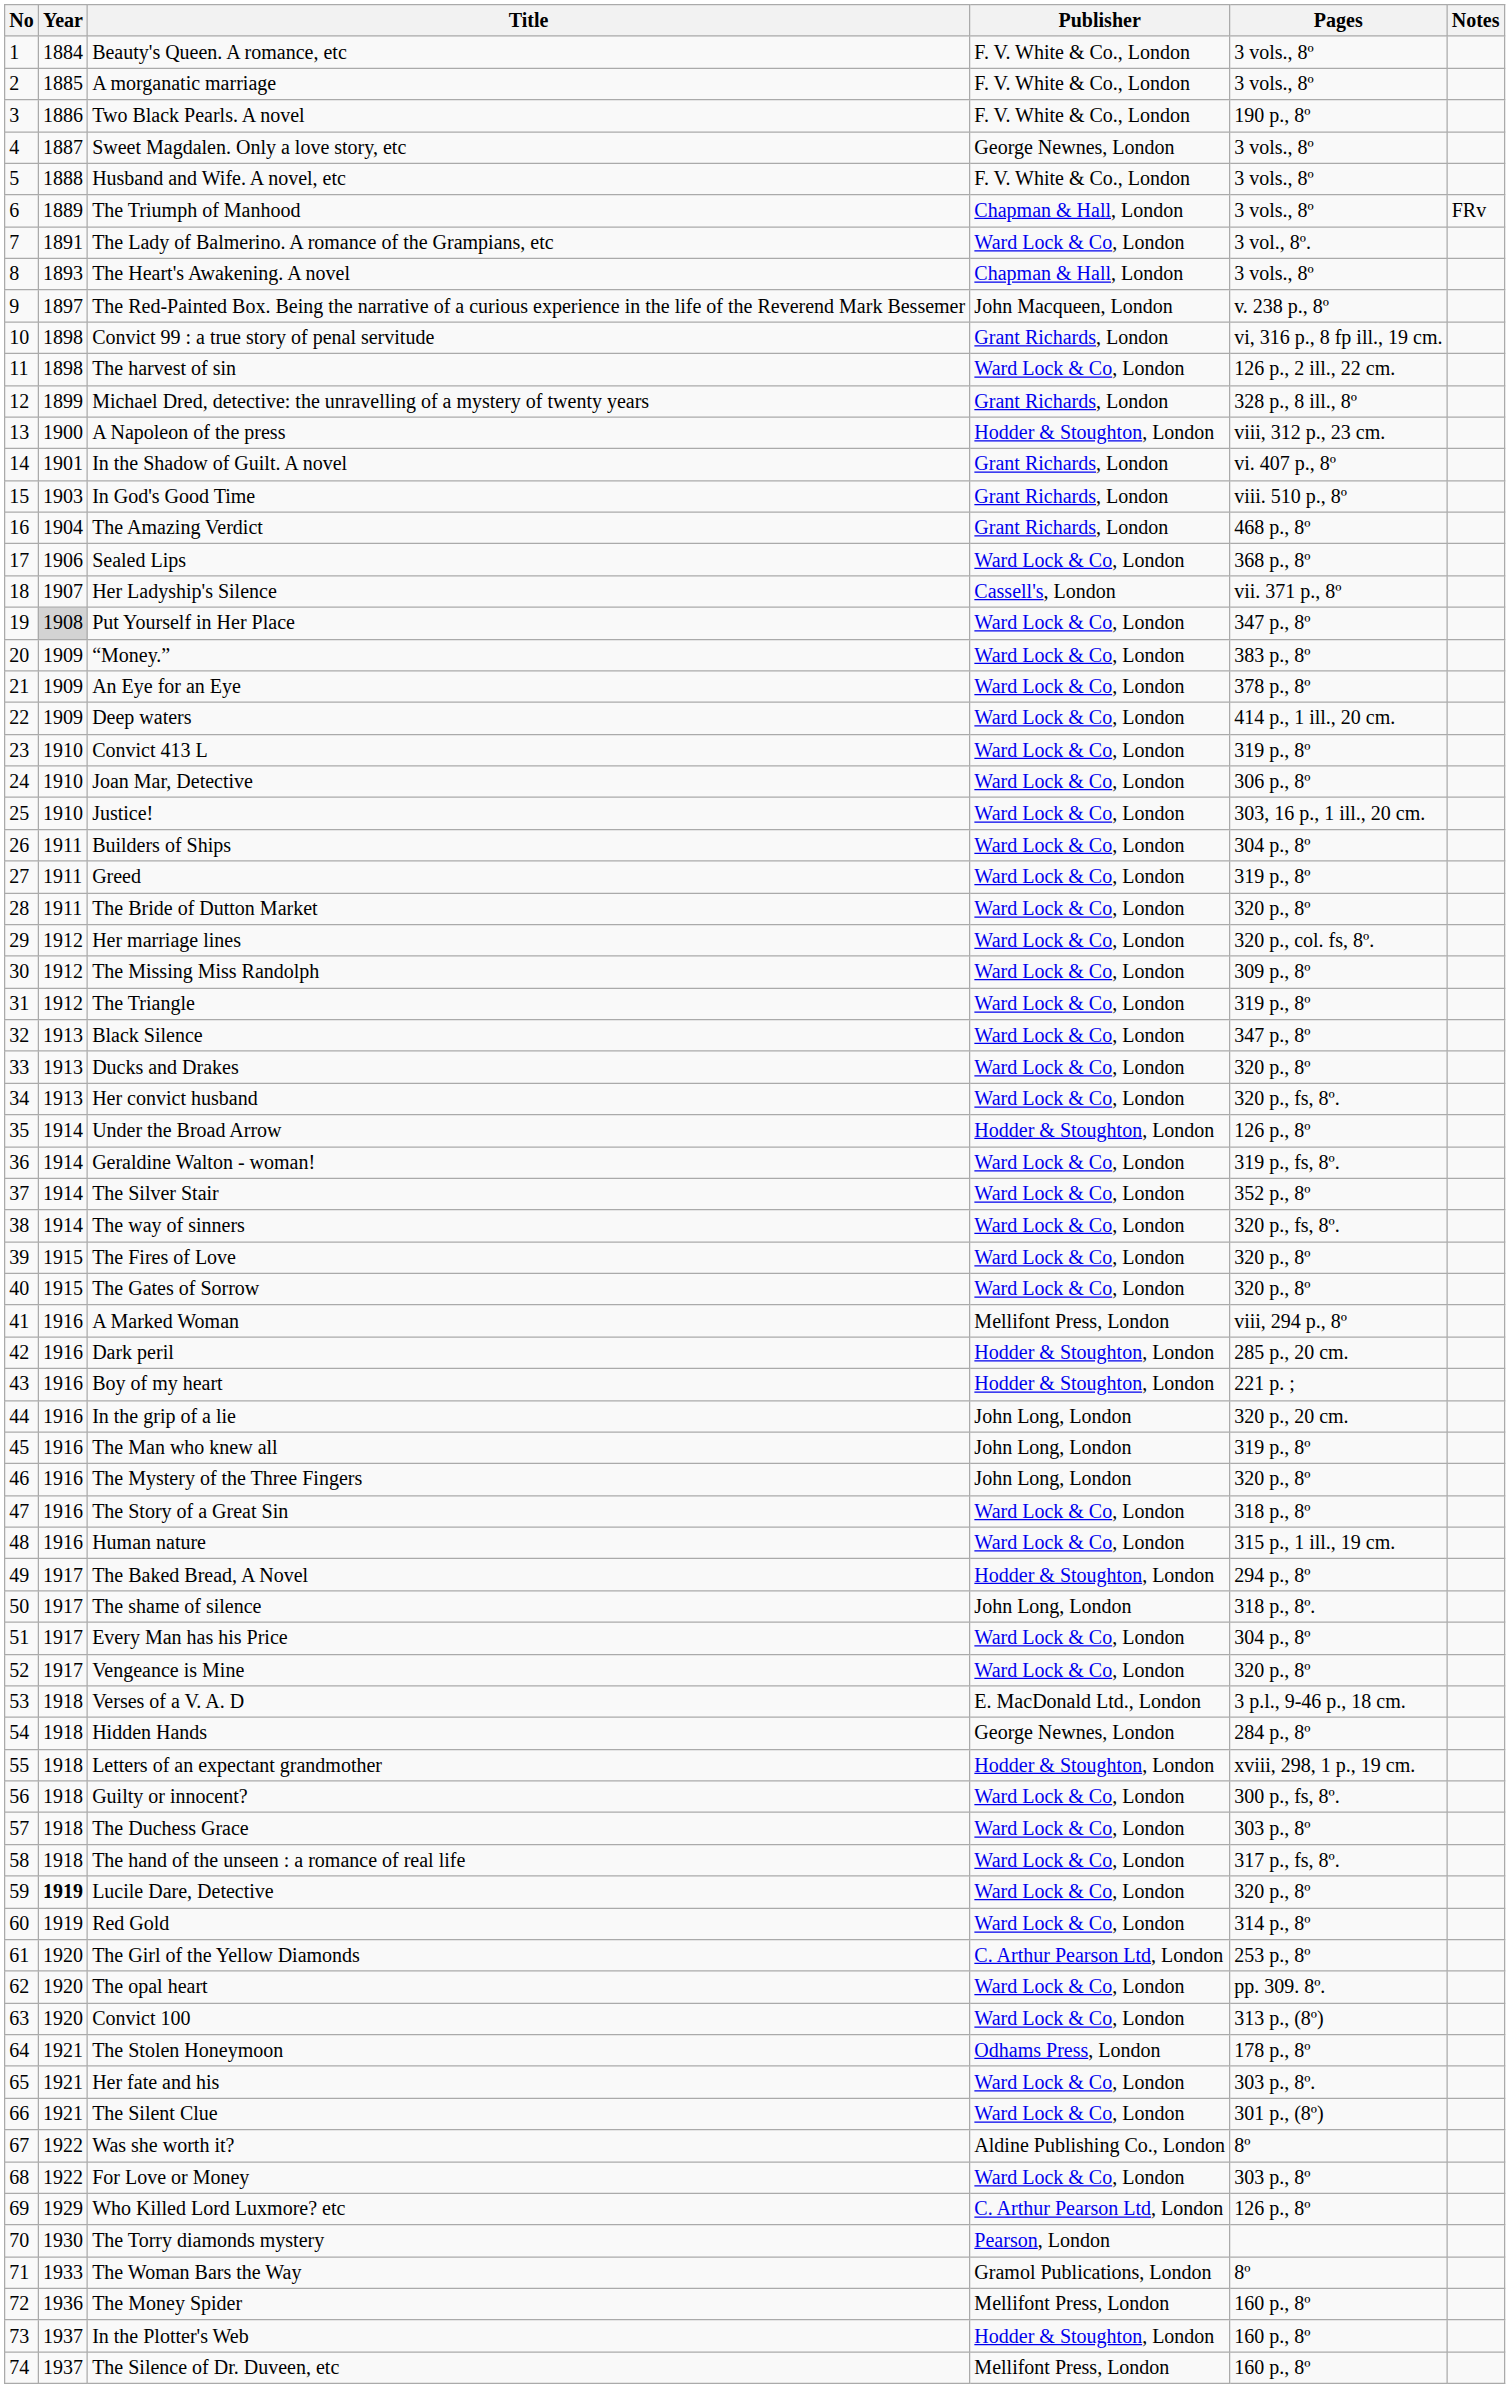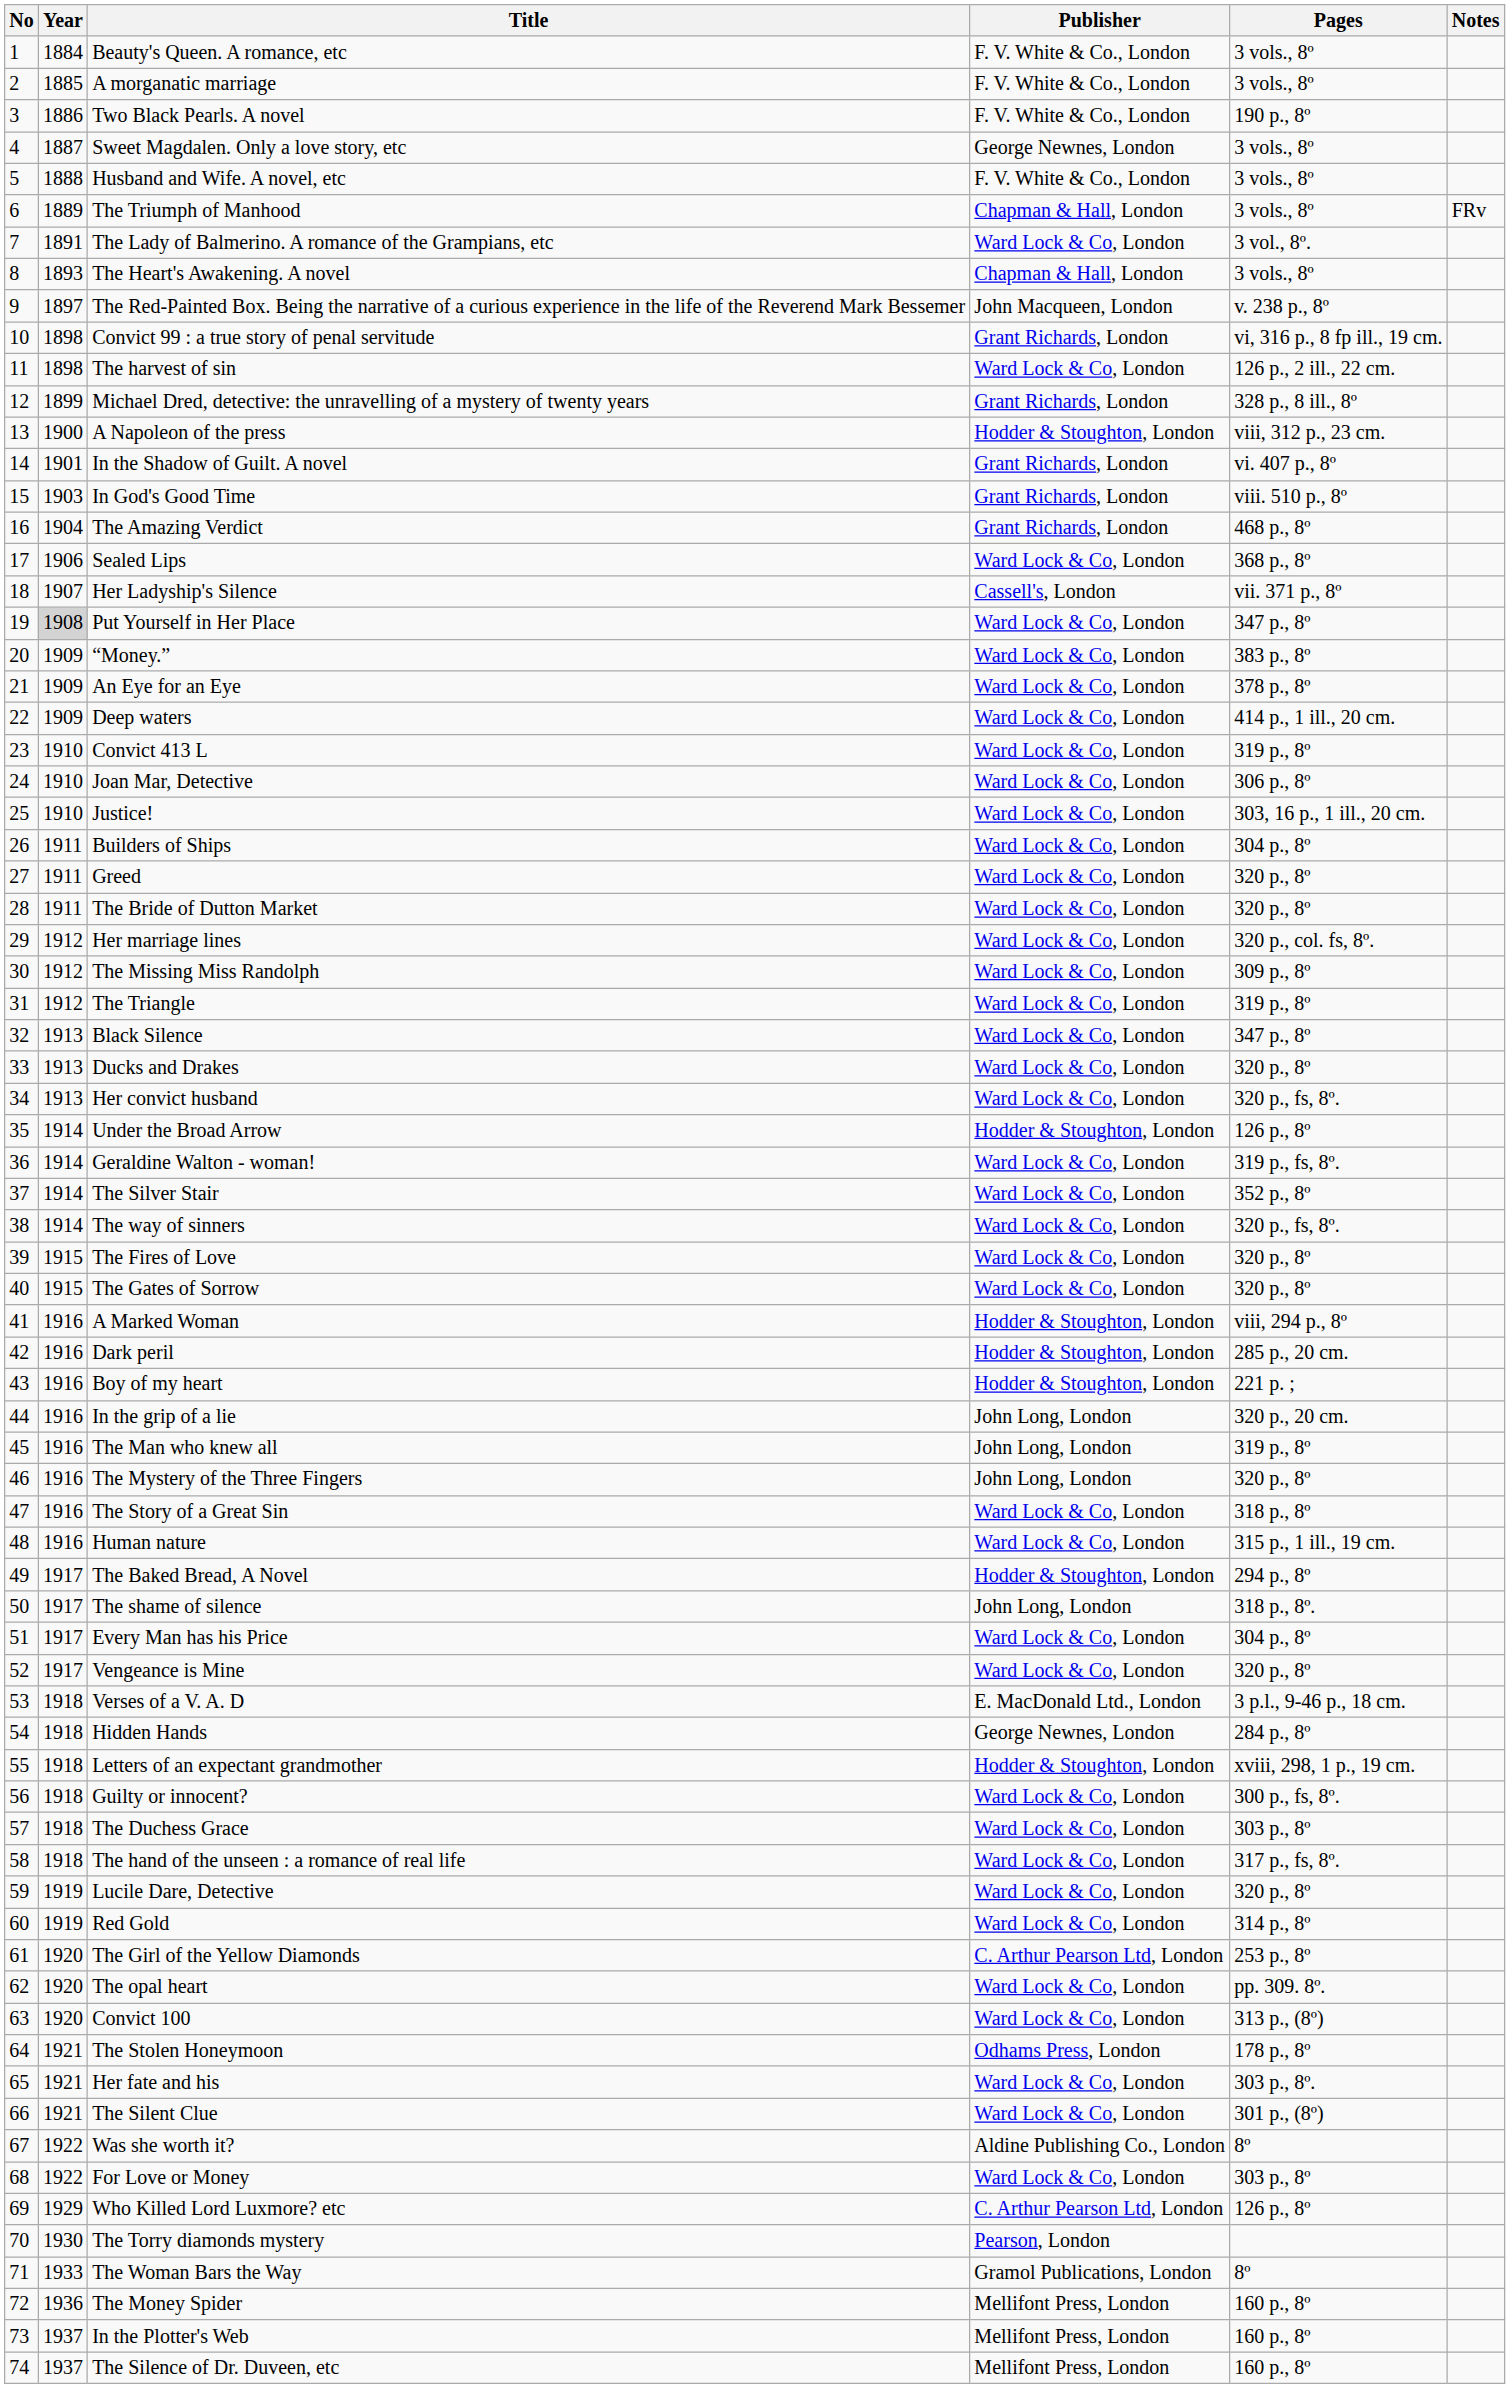Greed | Pages: 319 p., 8º -> 320 p., 8º
A Marked Woman | Publisher: Mellifont Press, London -> Hodder & Stoughton, London
Lucile Dare, Detective | Year: bold -> normal
In the Plotter's Web | Publisher: Hodder & Stoughton, London -> Mellifont Press, London
